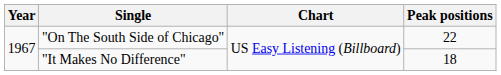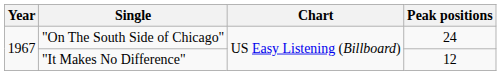"On The South Side of Chicago" | Peak positions: 22 -> 24
"It Makes No Difference" | Peak positions: 18 -> 12
